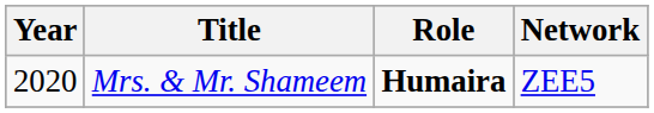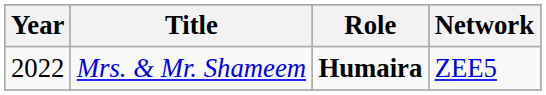Mrs. & Mr. Shameem | Year: 2020 -> 2022
